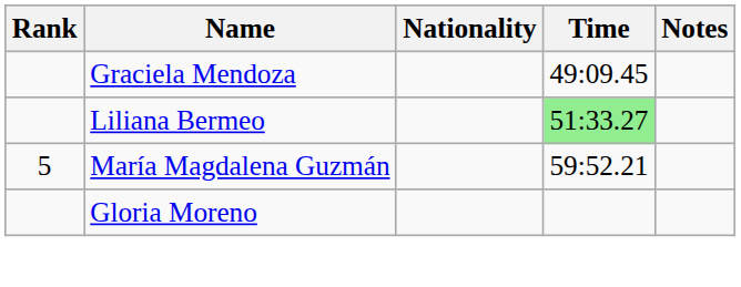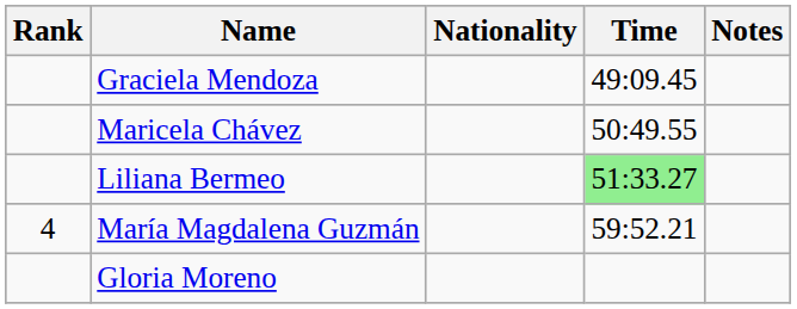+ row: Maricela Chávez | 50:49.55
María Magdalena Guzmán | Rank: 5 -> 4
